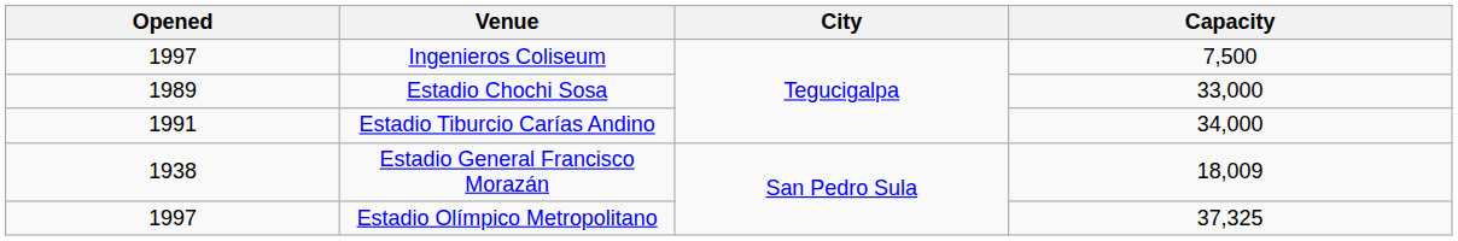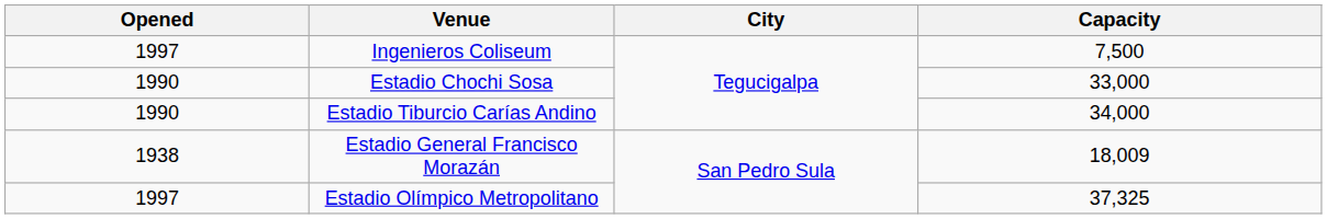Estadio Chochi Sosa | Opened: 1989 -> 1990
Estadio Tiburcio Carías Andino | Opened: 1991 -> 1990
